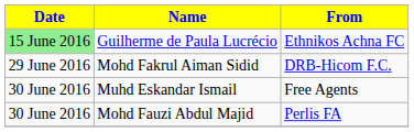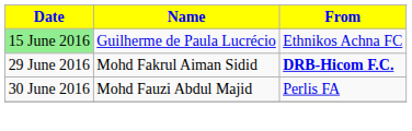Mohd Fakrul Aiman Sidid | From: normal -> bold
- row: 30 June 2016 | Muhd Eskandar Ismail | Free Agents
